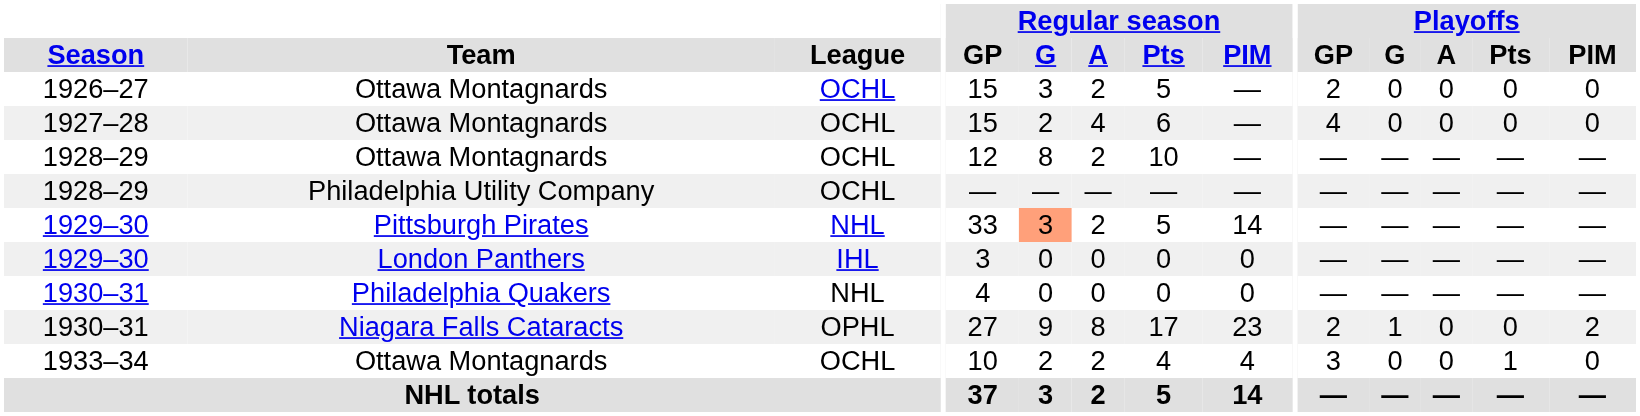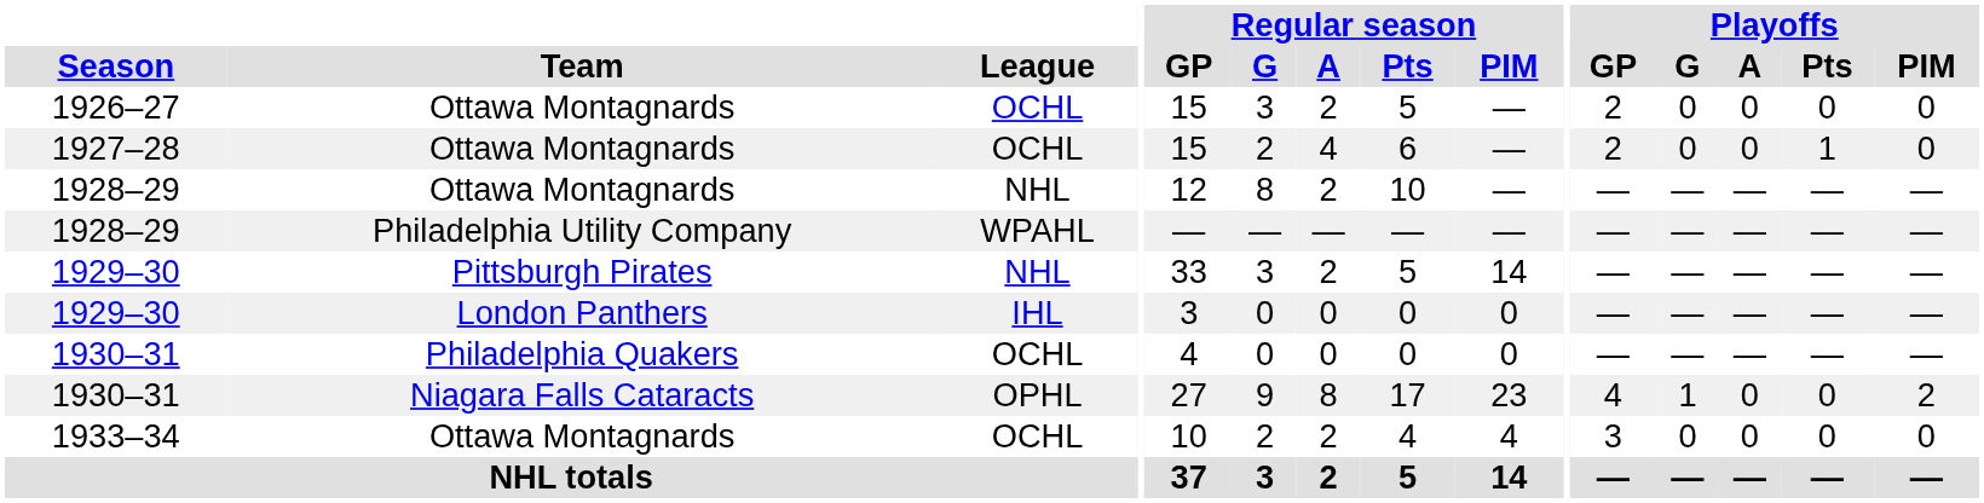1927–28 | Playoffs / GP: 4 -> 2
1927–28 | Playoffs / Pts: 0 -> 1
1928–29 / Ottawa Montagnards | League: OCHL -> NHL
1928–29 / Philadelphia Utility Company | League: OCHL -> WPAHL
1929–30 / Pittsburgh Pirates | Regular season / G: lightsalmon background -> no background
1930–31 / Philadelphia Quakers | League: NHL -> OCHL
1930–31 / Niagara Falls Cataracts | Playoffs / GP: 2 -> 4
1933–34 | Playoffs / Pts: 1 -> 0
